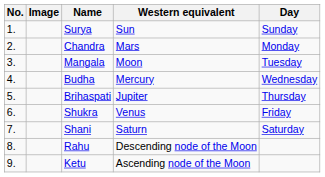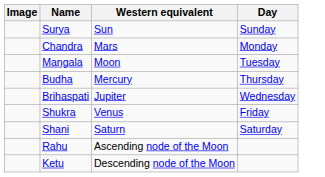- column: No. | 1. | 2. | 3. | 4. | 5. | 6. | 7. | 8. | 9.
Budha | Day: Wednesday -> Thursday
Brihaspati | Day: Thursday -> Wednesday
Rahu | Western equivalent: Descending node of the Moon -> Ascending node of the Moon
Ketu | Western equivalent: Ascending node of the Moon -> Descending node of the Moon
